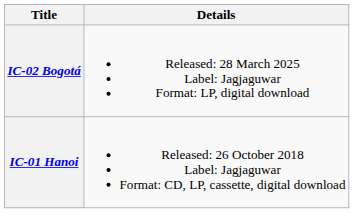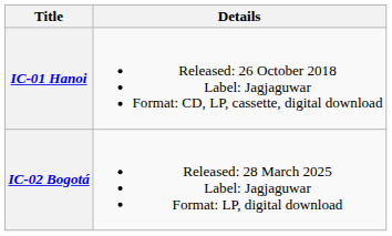rows swapped: IC-01 Hanoi <-> IC-02 Bogotá
